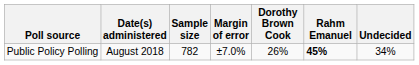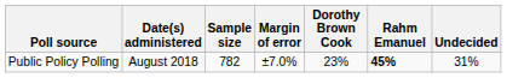Public Policy Polling | Dorothy Brown Cook: 26% -> 23%
Public Policy Polling | Undecided: 34% -> 31%
